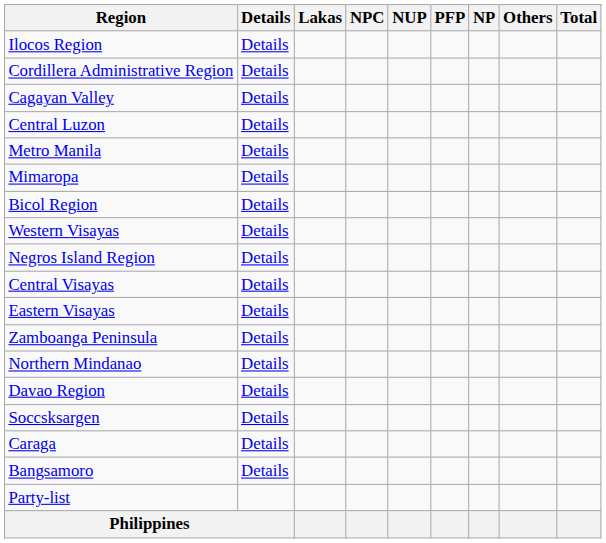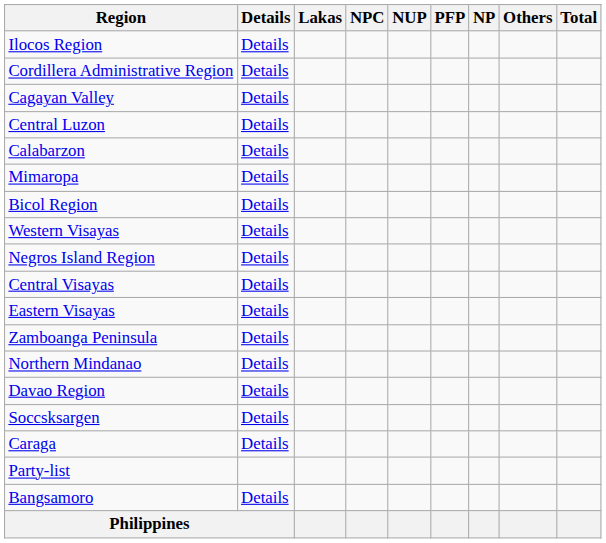- row: Metro Manila | Details
+ row: Calabarzon | Details
rows swapped: Bangsamoro <-> Party-list
